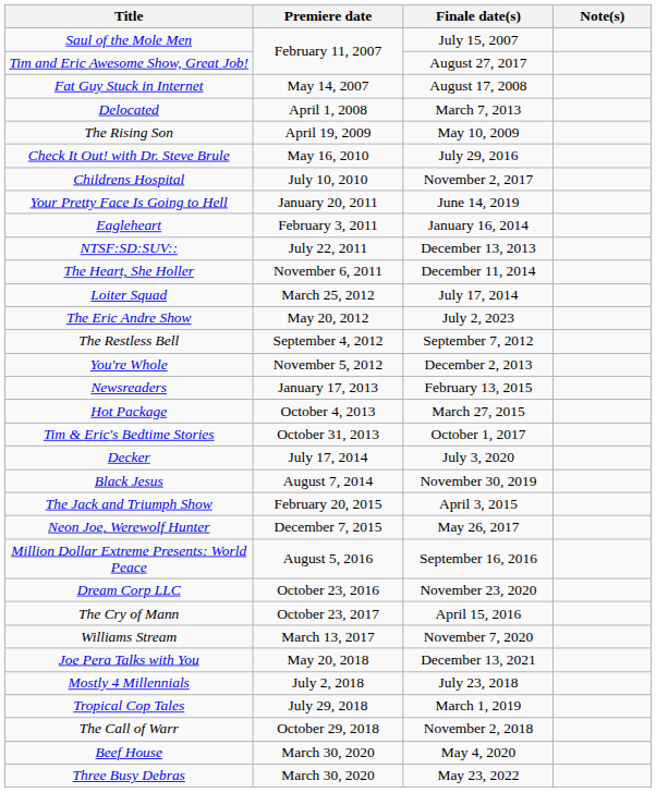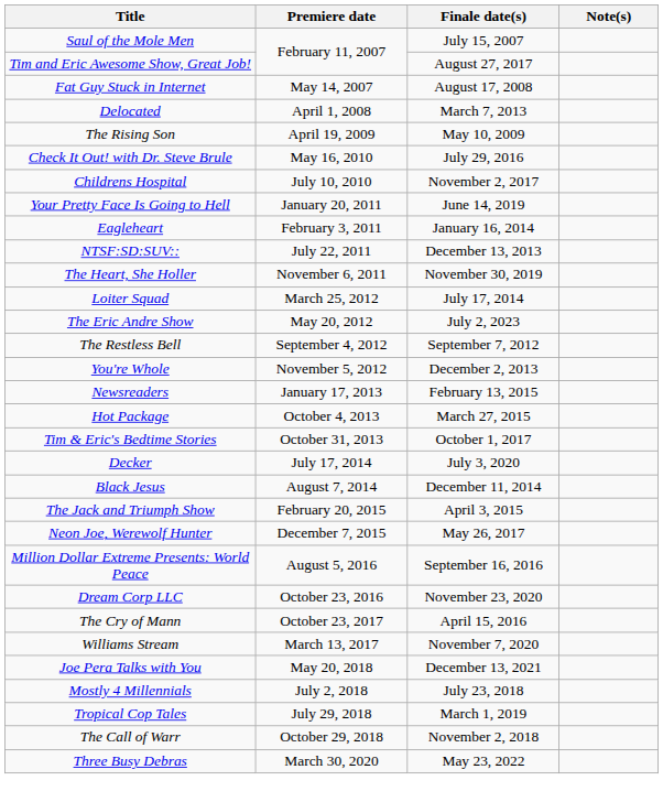The Heart, She Holler | Finale date(s): December 11, 2014 -> November 30, 2019
Black Jesus | Finale date(s): November 30, 2019 -> December 11, 2014
- row: Beef House | March 30, 2020 | May 4, 2020
